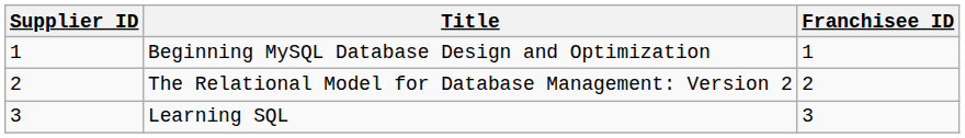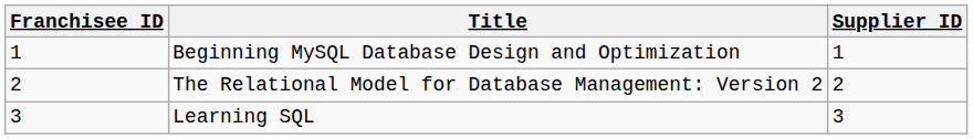columns swapped: Supplier ID <-> Franchisee ID
